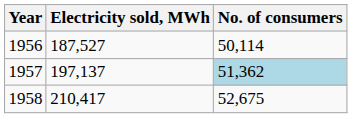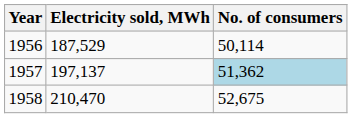1956 | Electricity sold, MWh: 187,527 -> 187,529
1958 | Electricity sold, MWh: 210,417 -> 210,470
